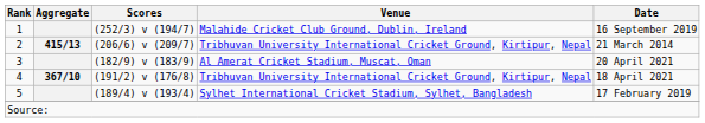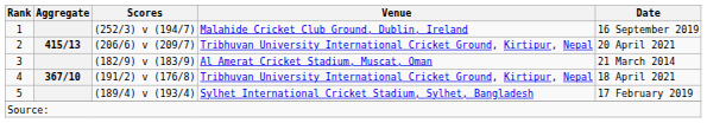2 | Date: 21 March 2014 -> 20 April 2021
3 | Date: 20 April 2021 -> 21 March 2014
